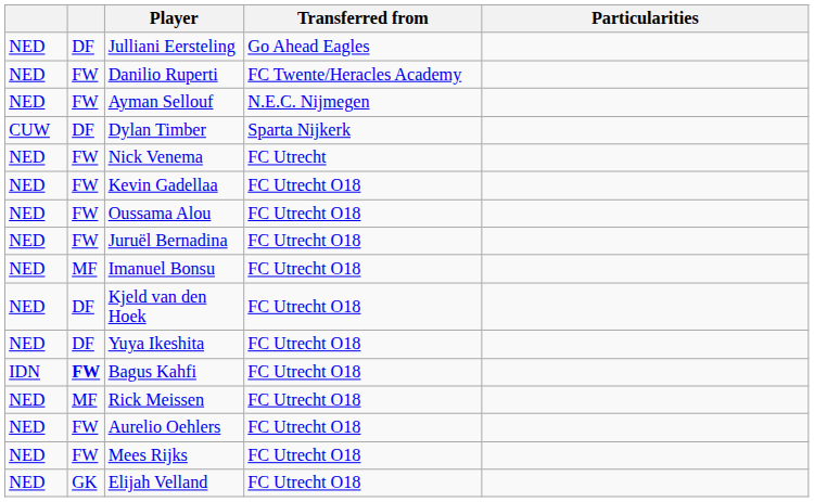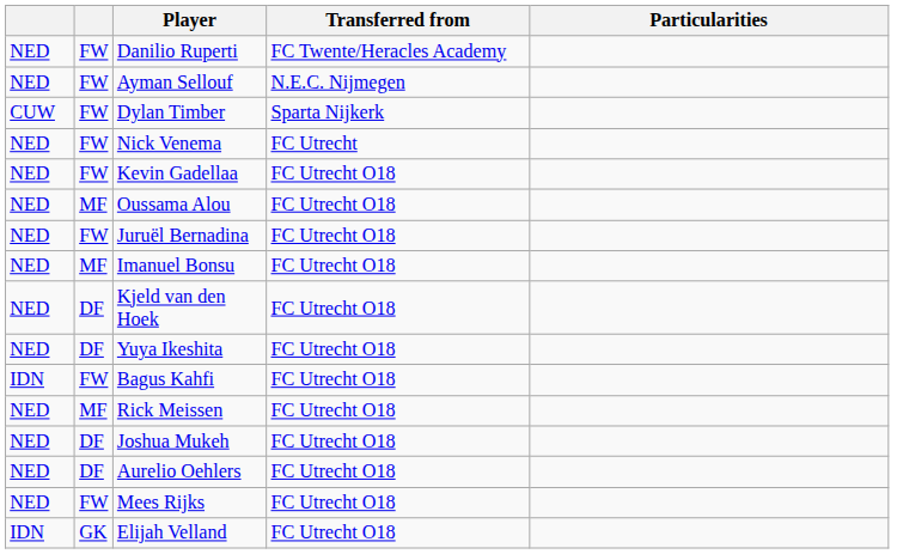- row: NED | DF | Julliani Eersteling | Go Ahead Eagles
Dylan Timber | column 2: DF -> FW
Oussama Alou | column 2: FW -> MF
Bagus Kahfi | column 2: bold -> normal
+ row: NED | DF | Joshua Mukeh | FC Utrecht O18
Aurelio Oehlers | column 2: FW -> DF
Elijah Velland | column 1: NED -> IDN
